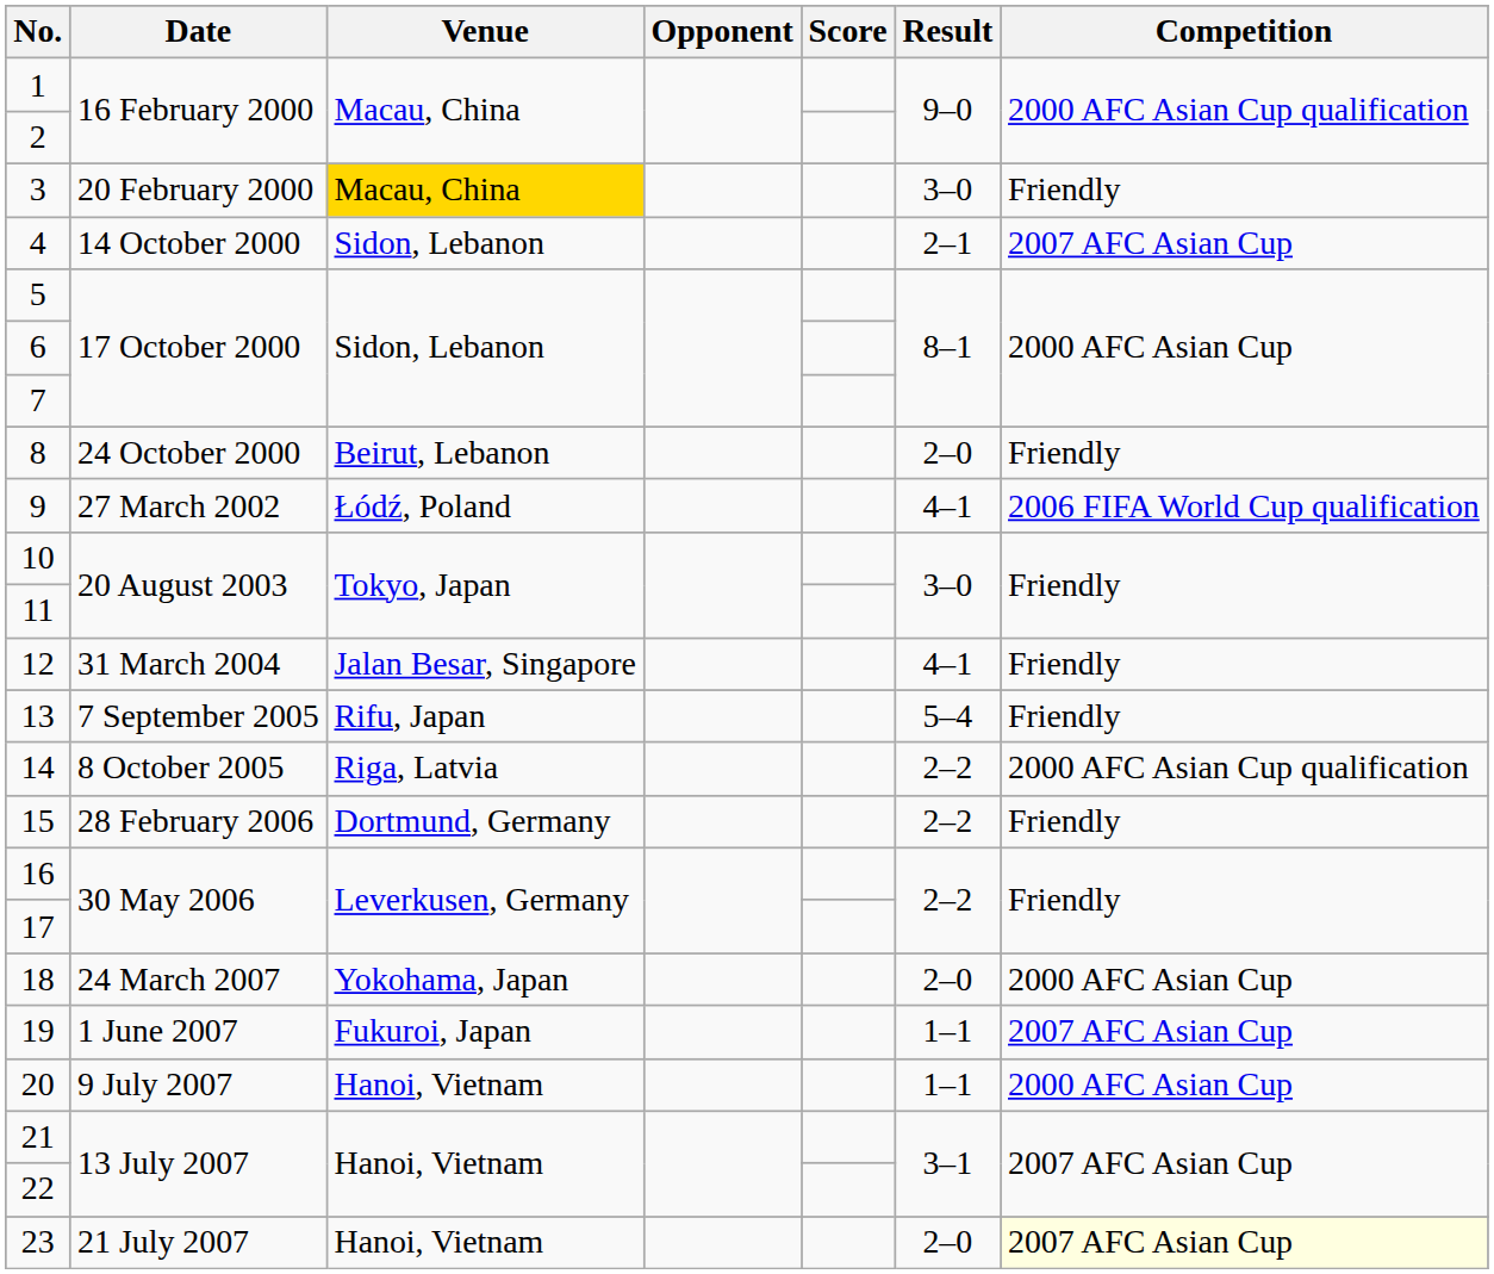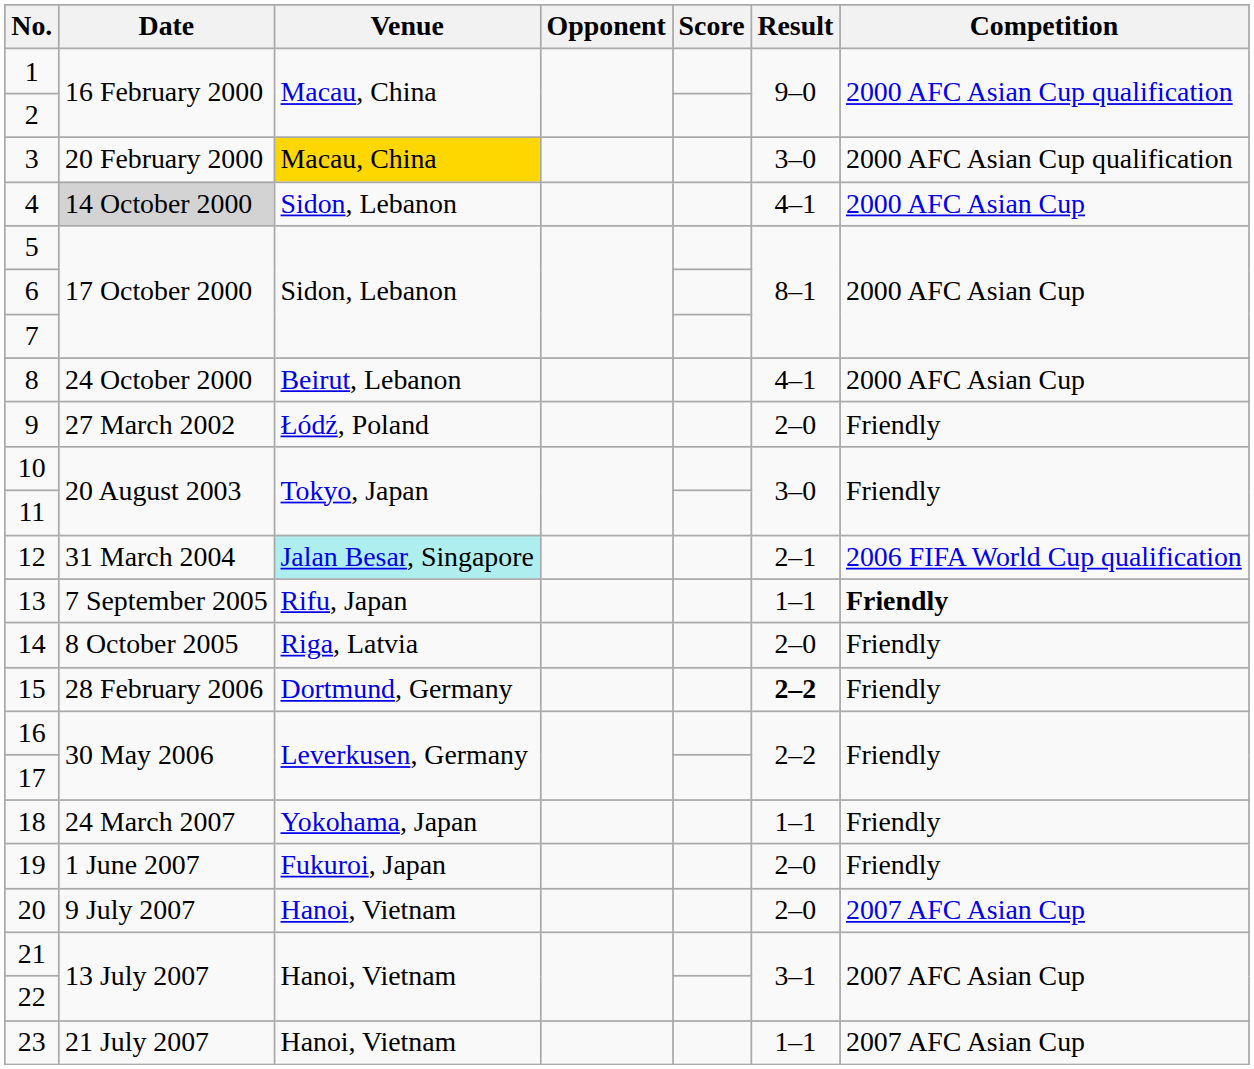3 | Competition: Friendly -> 2000 AFC Asian Cup qualification
4 | Date: no background -> lightgrey background
4 | Result: 2–1 -> 4–1
4 | Competition: 2007 AFC Asian Cup -> 2000 AFC Asian Cup
8 | Result: 2–0 -> 4–1
8 | Competition: Friendly -> 2000 AFC Asian Cup
9 | Result: 4–1 -> 2–0
9 | Competition: 2006 FIFA World Cup qualification -> Friendly
12 | Venue: no background -> paleturquoise background
12 | Result: 4–1 -> 2–1
12 | Competition: Friendly -> 2006 FIFA World Cup qualification
13 | Result: 5–4 -> 1–1
13 | Competition: normal -> bold
14 | Result: 2–2 -> 2–0
14 | Competition: 2000 AFC Asian Cup qualification -> Friendly
15 | Result: normal -> bold
18 | Result: 2–0 -> 1–1
18 | Competition: 2000 AFC Asian Cup -> Friendly
19 | Result: 1–1 -> 2–0
19 | Competition: 2007 AFC Asian Cup -> Friendly
20 | Result: 1–1 -> 2–0
20 | Competition: 2000 AFC Asian Cup -> 2007 AFC Asian Cup
23 | Result: 2–0 -> 1–1
23 | Competition: lightyellow background -> no background
